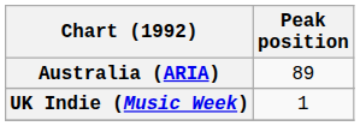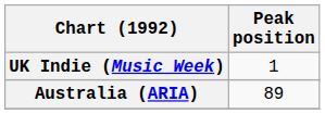rows swapped: Australia (ARIA) <-> UK Indie (Music Week)
